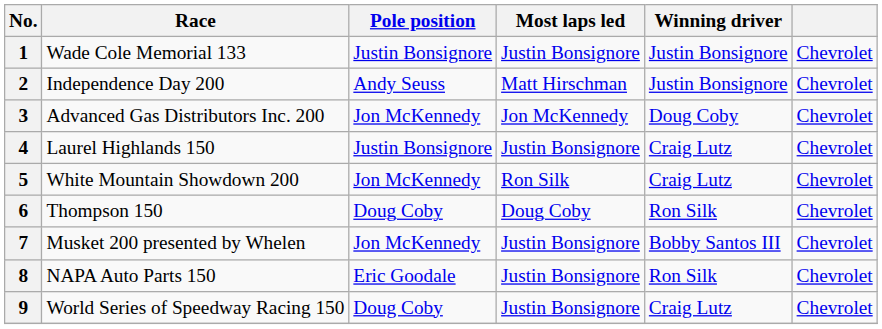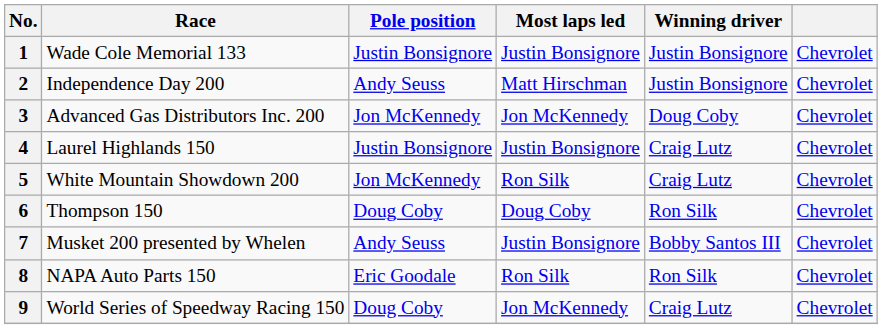7 | Pole position: Jon McKennedy -> Andy Seuss
8 | Most laps led: Justin Bonsignore -> Ron Silk
9 | Most laps led: Justin Bonsignore -> Jon McKennedy
